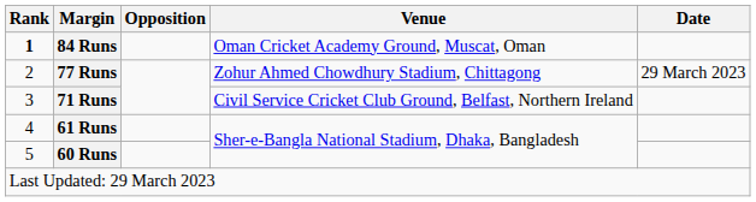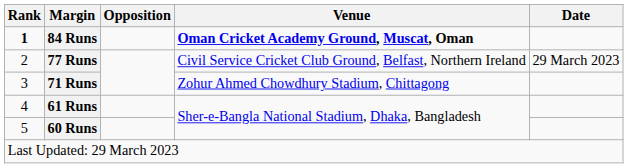84 Runs | Venue: normal -> bold
77 Runs | Venue: Zohur Ahmed Chowdhury Stadium, Chittagong -> Civil Service Cricket Club Ground, Belfast, Northern Ireland
71 Runs | Venue: Civil Service Cricket Club Ground, Belfast, Northern Ireland -> Zohur Ahmed Chowdhury Stadium, Chittagong
